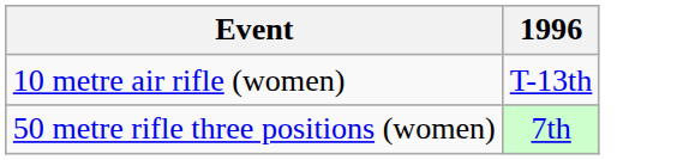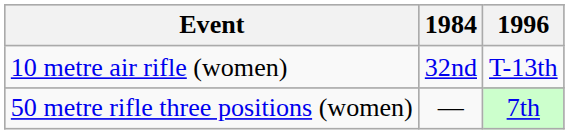+ column: 1984 | 32nd | —
